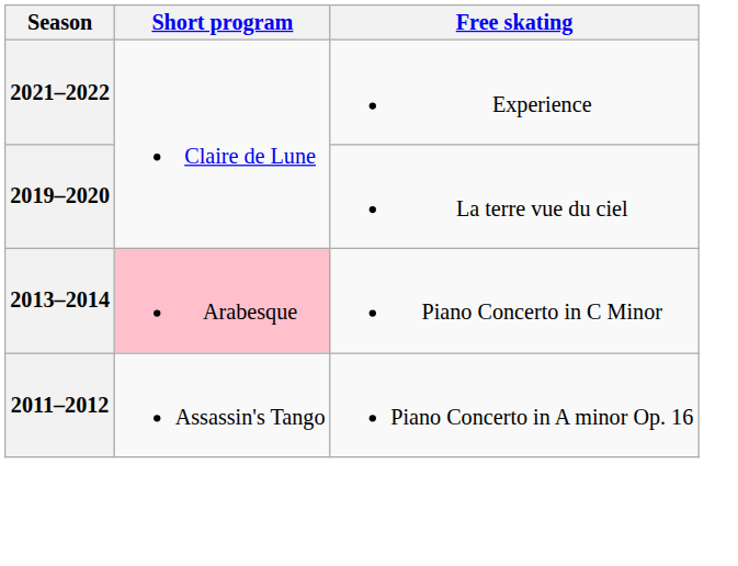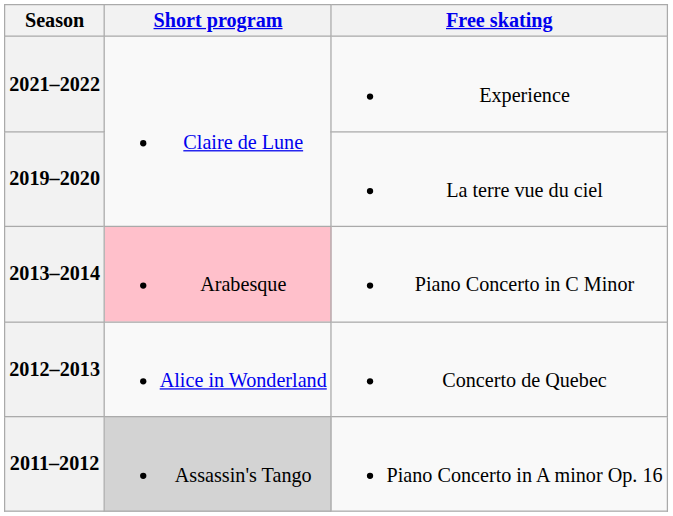+ row: 2012–2013 | Alice in Wonderland | Concerto de Quebec
2011–2012 | Short program: no background -> lightgrey background
